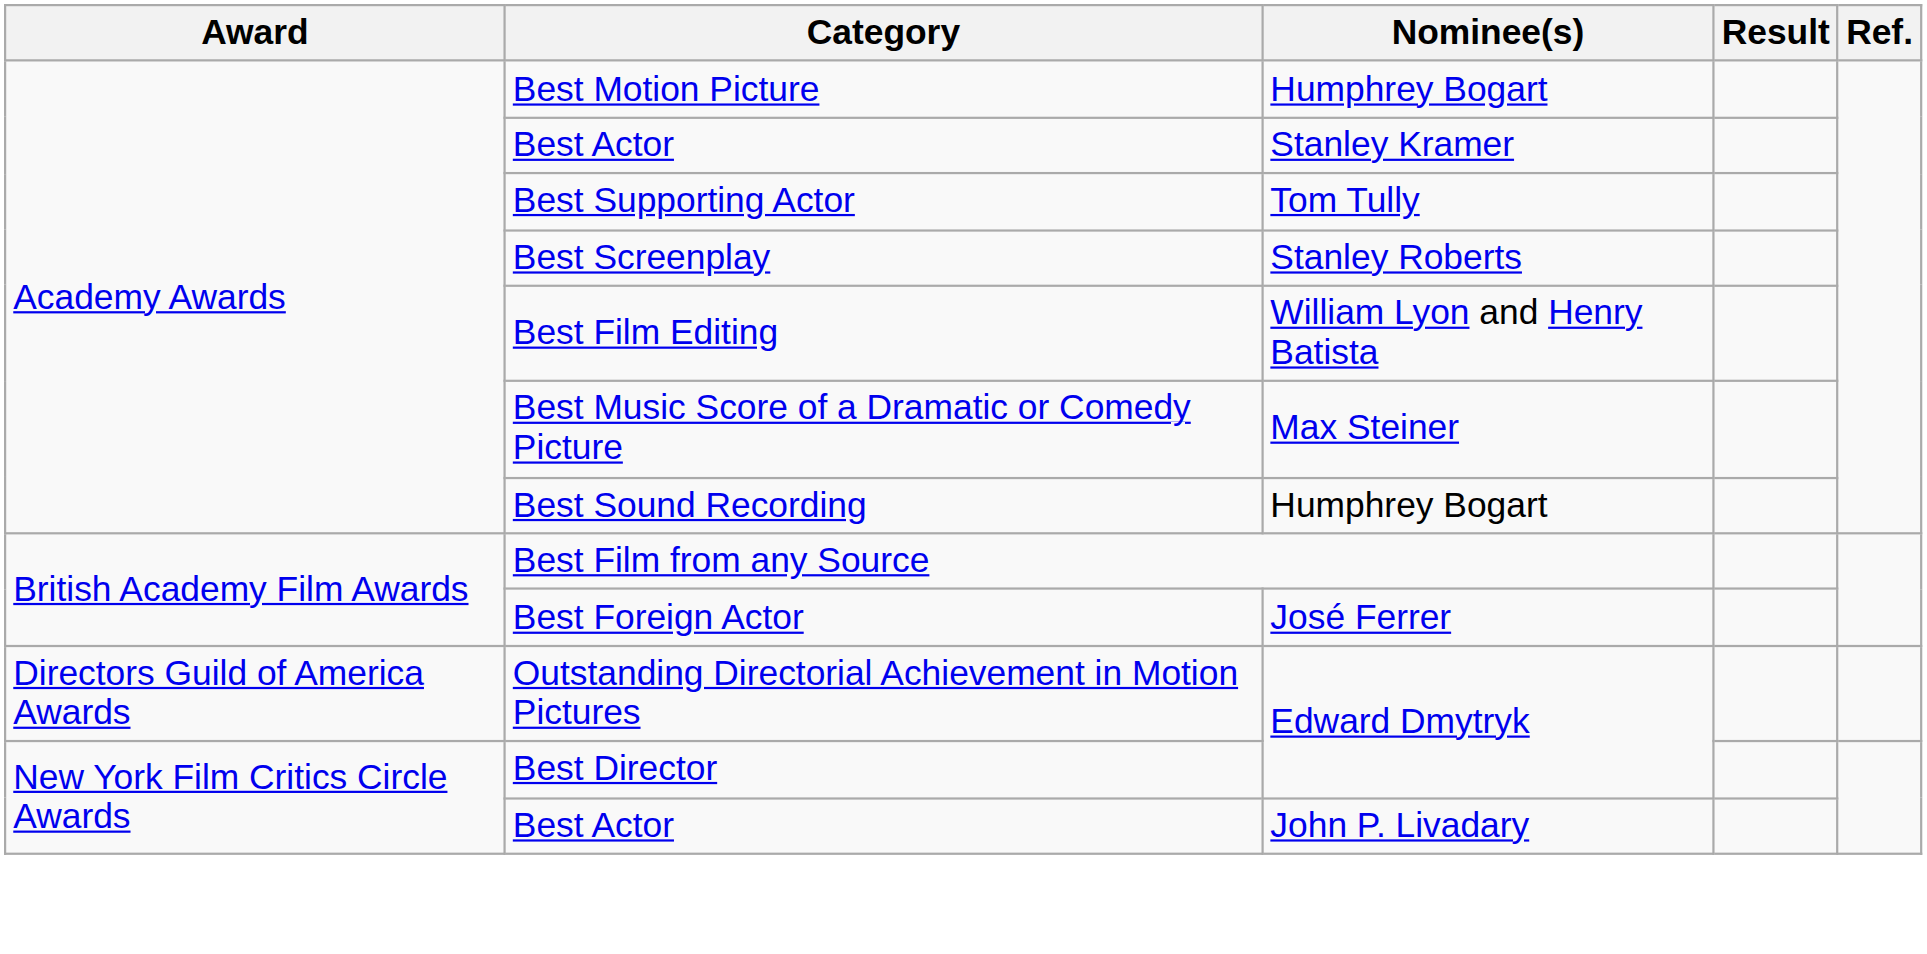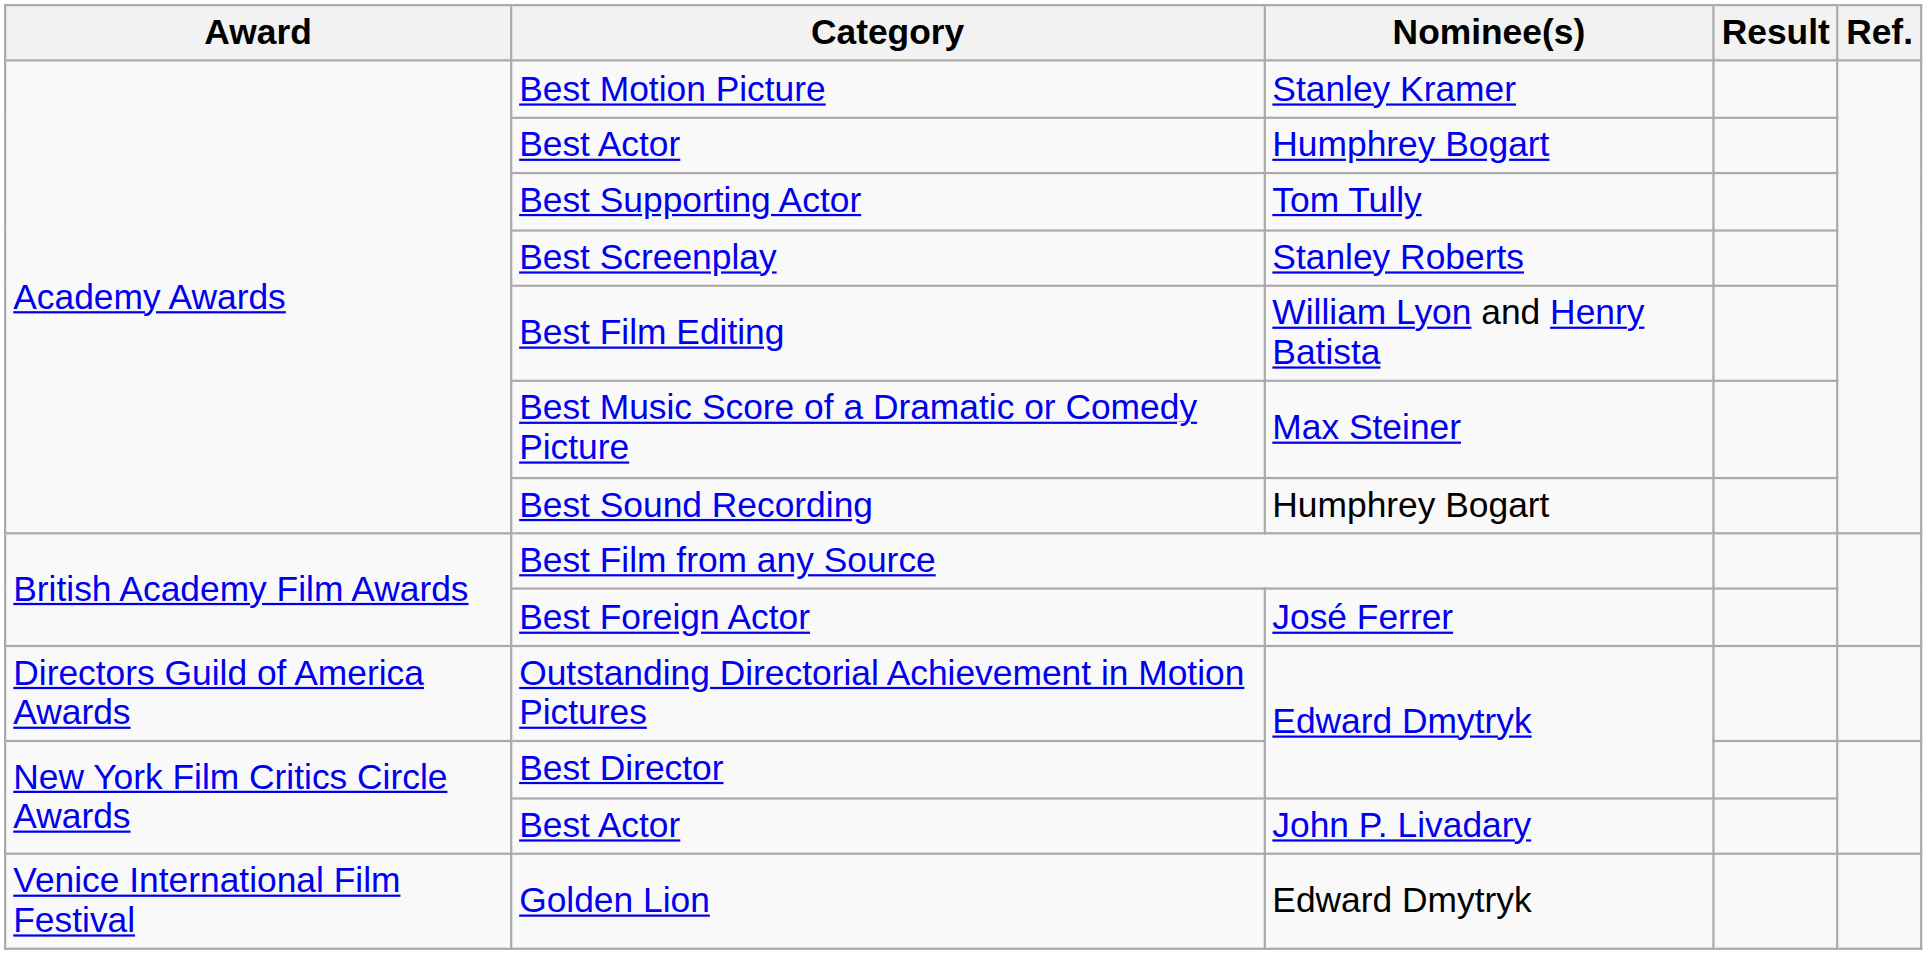Best Motion Picture | Nominee(s): Humphrey Bogart -> Stanley Kramer
Academy Awards / Best Actor | Nominee(s): Stanley Kramer -> Humphrey Bogart
+ row: Venice International Film Festival | Golden Lion | Edward Dmytryk
